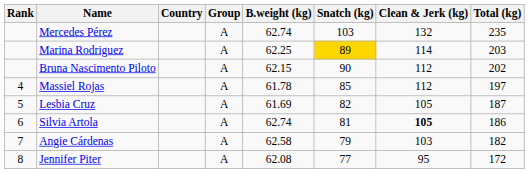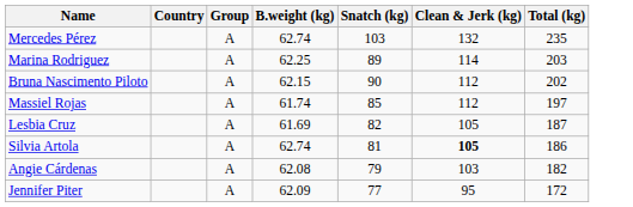- column: Rank | 4 | 5 | 6 | 7 | 8
Marina Rodriguez | Snatch (kg): gold background -> no background
Massiel Rojas | B.weight (kg): 61.78 -> 61.74
Angie Cárdenas | B.weight (kg): 62.58 -> 62.08
Jennifer Piter | B.weight (kg): 62.08 -> 62.09
